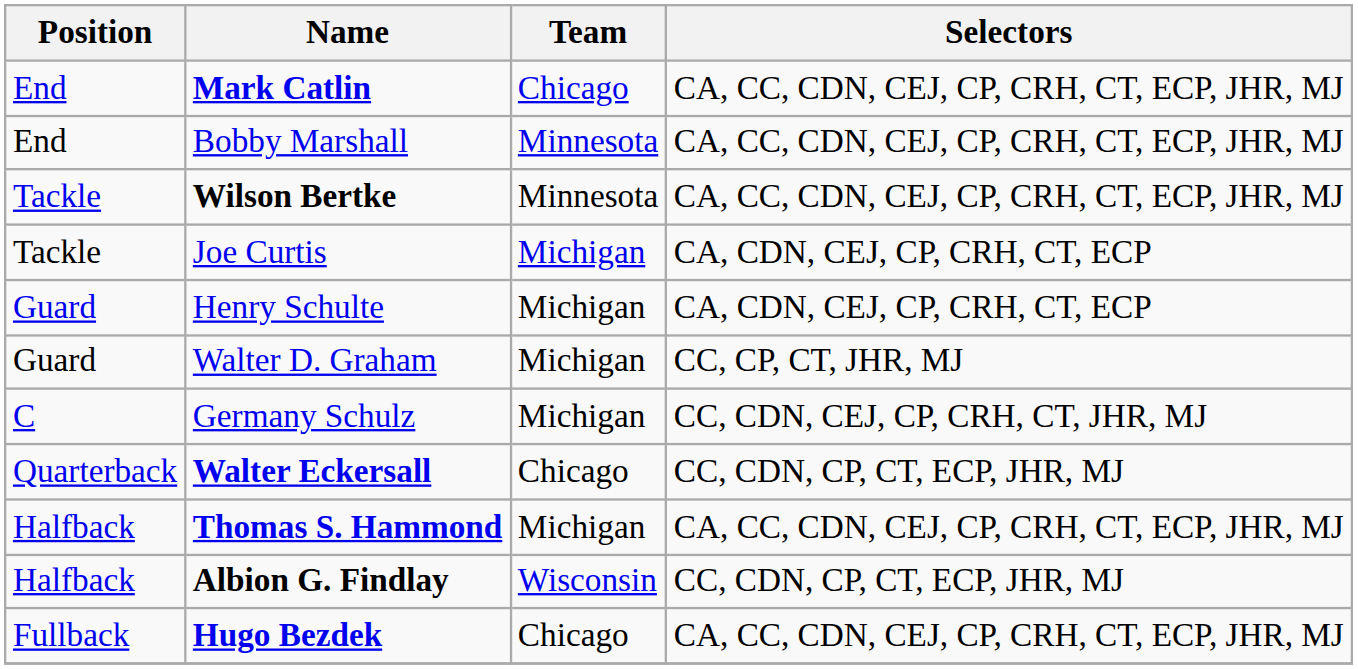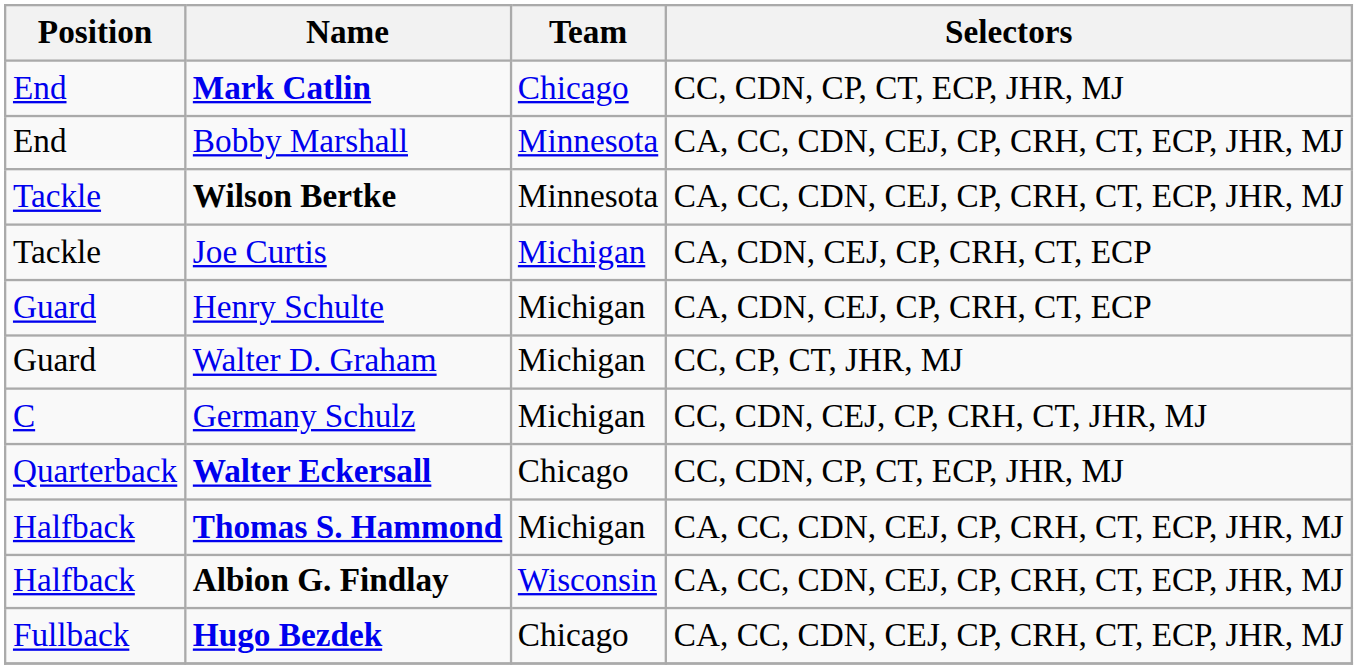Mark Catlin | Selectors: CA, CC, CDN, CEJ, CP, CRH, CT, ECP, JHR, MJ -> CC, CDN, CP, CT, ECP, JHR, MJ
Albion G. Findlay | Selectors: CC, CDN, CP, CT, ECP, JHR, MJ -> CA, CC, CDN, CEJ, CP, CRH, CT, ECP, JHR, MJ
